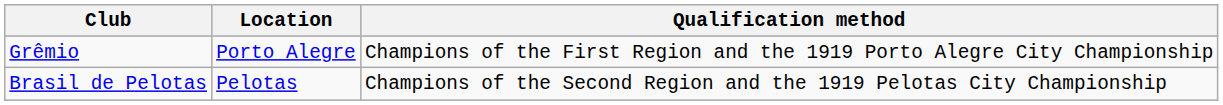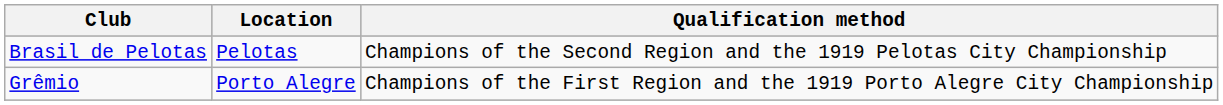rows swapped: Brasil de Pelotas <-> Grêmio
